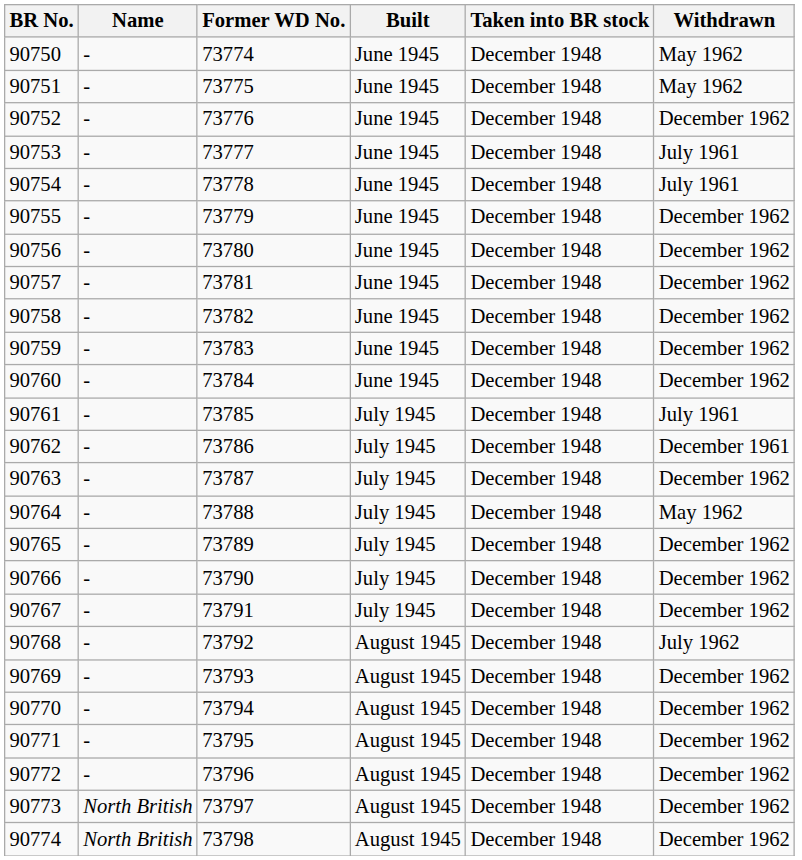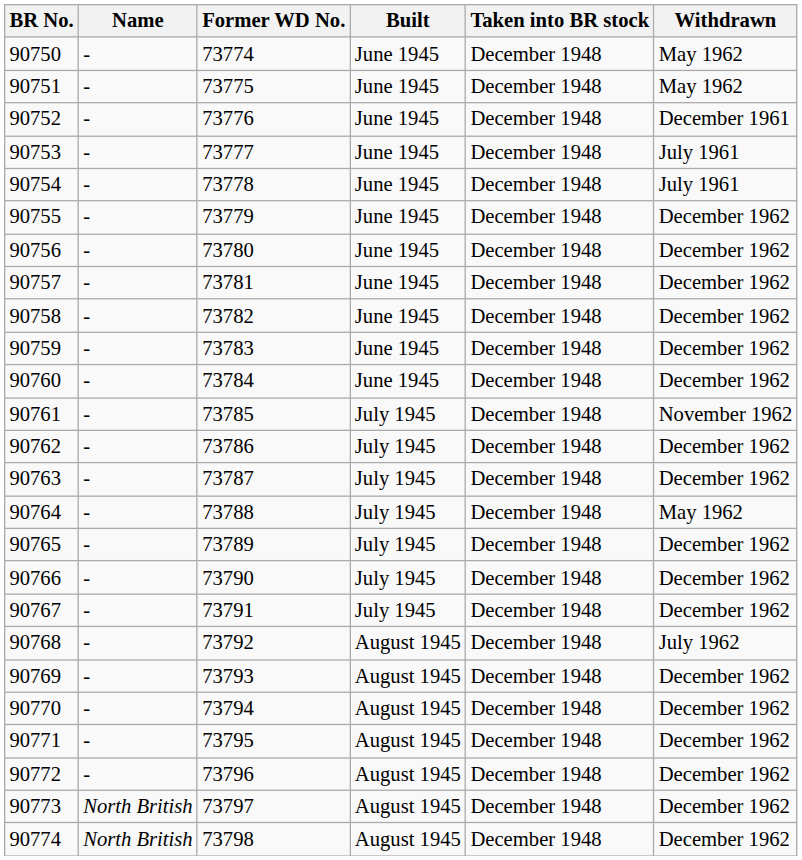90752 | Withdrawn: December 1962 -> December 1961
90761 | Withdrawn: July 1961 -> November 1962
90762 | Withdrawn: December 1961 -> December 1962
